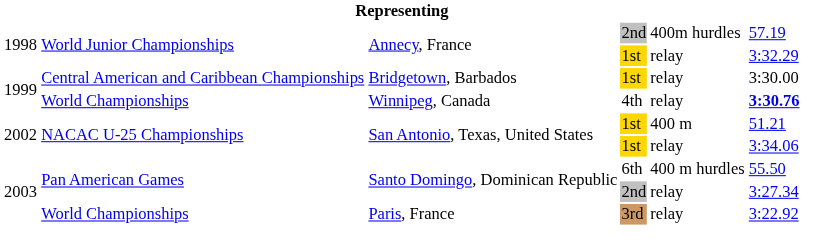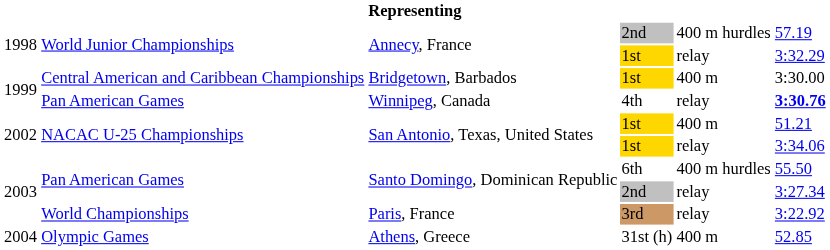Annecy, France / 2nd | column 5: 400m hurdles -> 400 m hurdles
Bridgetown, Barbados | column 5: relay -> 400 m
Winnipeg, Canada | column 2: World Championships -> Pan American Games
+ row: 2004 | Olympic Games | Athens, Greece | 31st (h) | 400 m | 52.85
